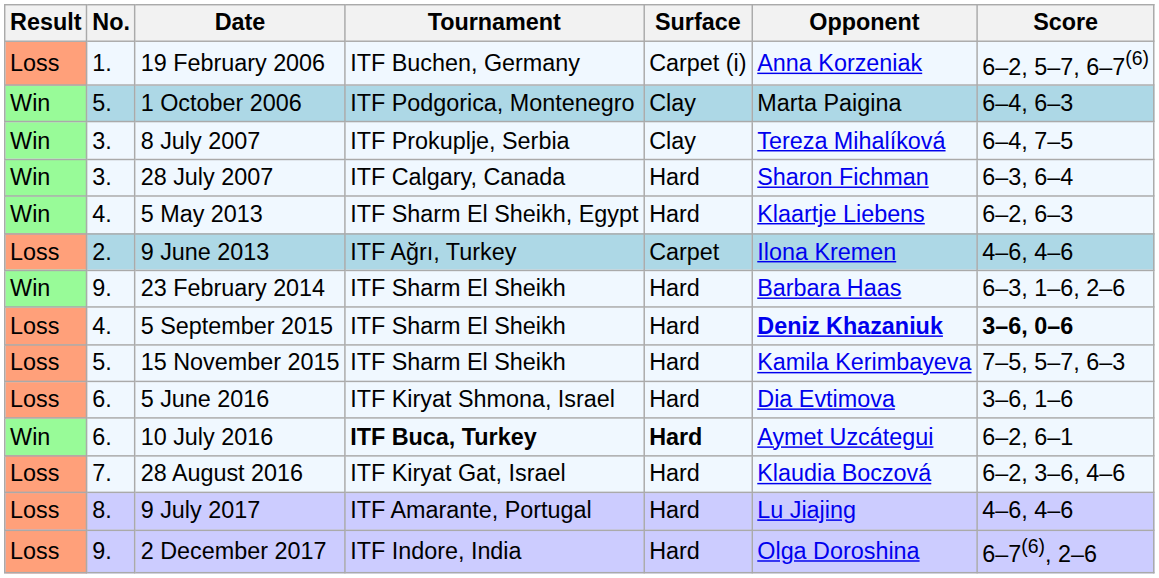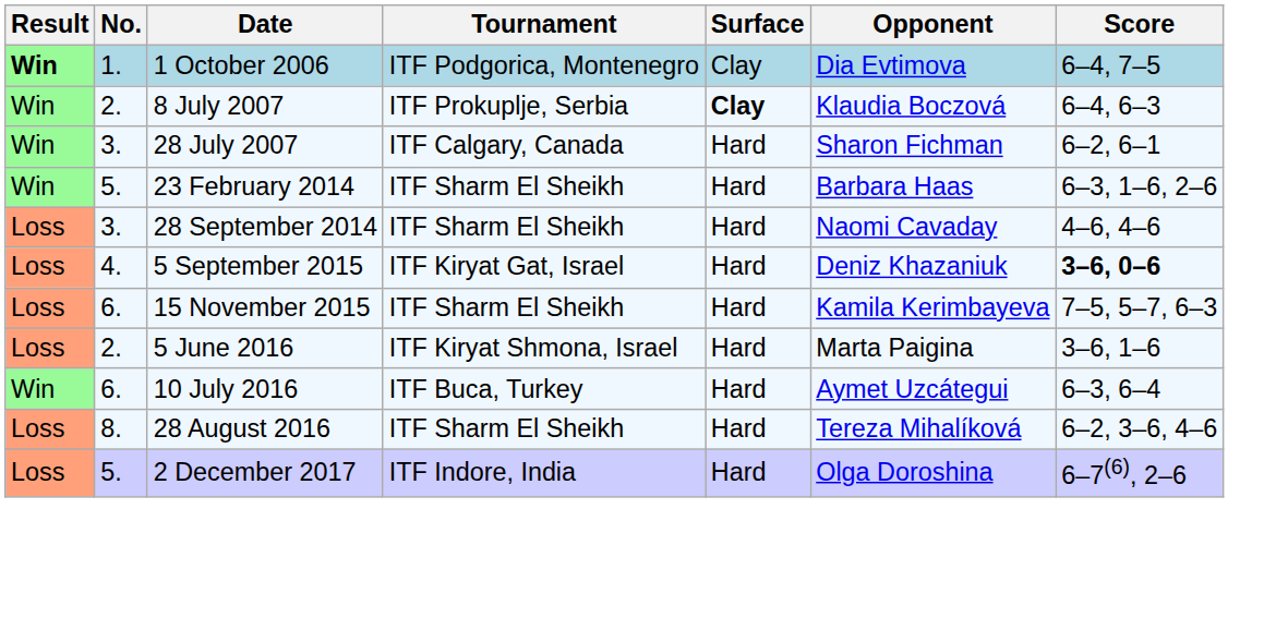- row: Loss | 1. | 19 February 2006 | ITF Buchen, Germany | Carpet (i) | Anna Korzeniak | 6–2, 5–7, 6–7(6)
1 October 2006 | Result: normal -> bold
1 October 2006 | No.: 5. -> 1.
1 October 2006 | Opponent: Marta Paigina -> Dia Evtimova
1 October 2006 | Score: 6–4, 6–3 -> 6–4, 7–5
8 July 2007 | No.: 3. -> 2.
8 July 2007 | Surface: normal -> bold
8 July 2007 | Opponent: Tereza Mihalíková -> Klaudia Boczová
8 July 2007 | Score: 6–4, 7–5 -> 6–4, 6–3
28 July 2007 | Score: 6–3, 6–4 -> 6–2, 6–1
- row: Win | 4. | 5 May 2013 | ITF Sharm El Sheikh, Egypt | Hard | Klaartje Liebens | 6–2, 6–3
- row: Loss | 2. | 9 June 2013 | ITF Ağrı, Turkey | Carpet | Ilona Kremen | 4–6, 4–6
23 February 2014 | No.: 9. -> 5.
+ row: Loss | 3. | 28 September 2014 | ITF Sharm El Sheikh | Hard | Naomi Cavaday | 4–6, 4–6
5 September 2015 | Tournament: ITF Sharm El Sheikh -> ITF Kiryat Gat, Israel
5 September 2015 | Opponent: bold -> normal
15 November 2015 | No.: 5. -> 6.
5 June 2016 | No.: 6. -> 2.
5 June 2016 | Opponent: Dia Evtimova -> Marta Paigina
10 July 2016 | Tournament: bold -> normal
10 July 2016 | Surface: bold -> normal
10 July 2016 | Score: 6–2, 6–1 -> 6–3, 6–4
28 August 2016 | No.: 7. -> 8.
28 August 2016 | Tournament: ITF Kiryat Gat, Israel -> ITF Sharm El Sheikh
28 August 2016 | Opponent: Klaudia Boczová -> Tereza Mihalíková
- row: Loss | 8. | 9 July 2017 | ITF Amarante, Portugal | Hard | Lu Jiajing | 4–6, 4–6
2 December 2017 | No.: 9. -> 5.
